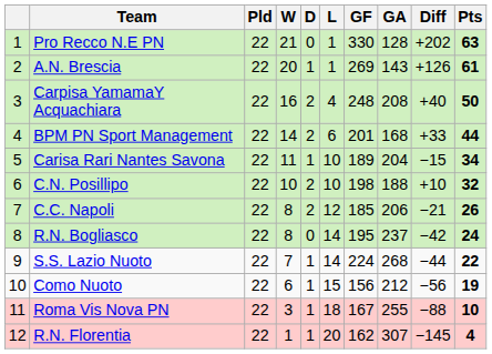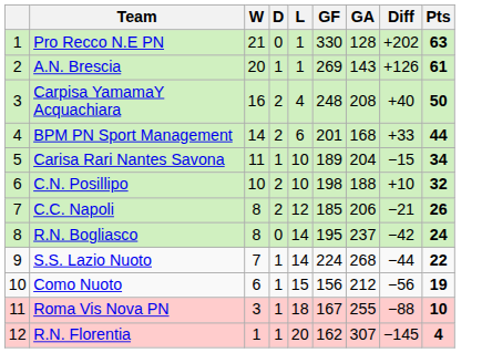- column: Pld | 22 | 22 | 22 | 22 | 22 | 22 | 22 | 22 | 22 | 22 | 22 | 22
